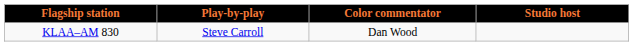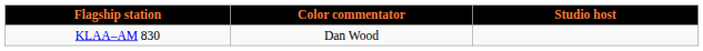- column: Play-by-play | Steve Carroll
